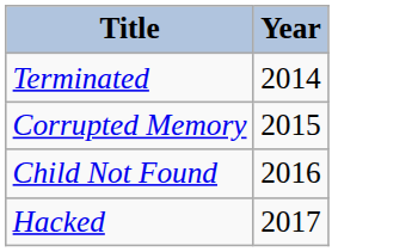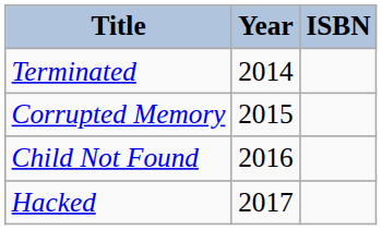+ column: ISBN
